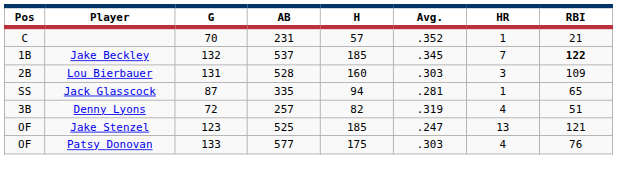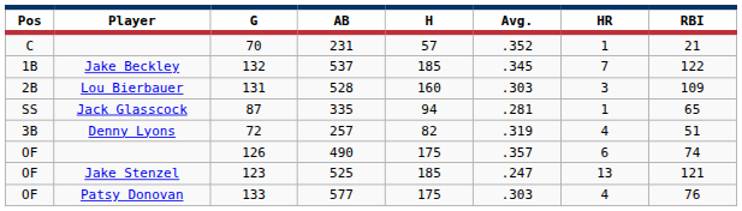537 | RBI: bold -> normal
+ row: OF | 126 | 490 | 175 | .357 | 6 | 74
